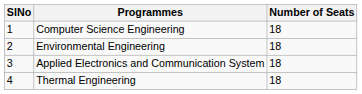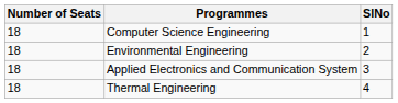columns swapped: SlNo <-> Number of Seats
